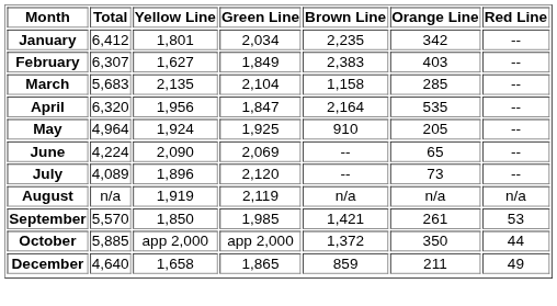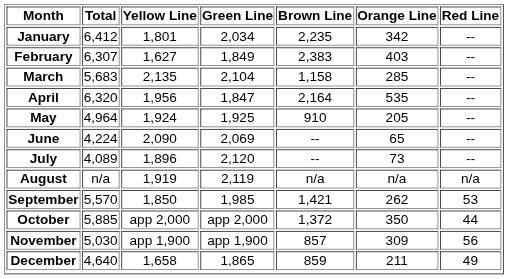September | Orange Line: 261 -> 262
+ row: November | 5,030 | app 1,900 | app 1,900 | 857 | 309 | 56
